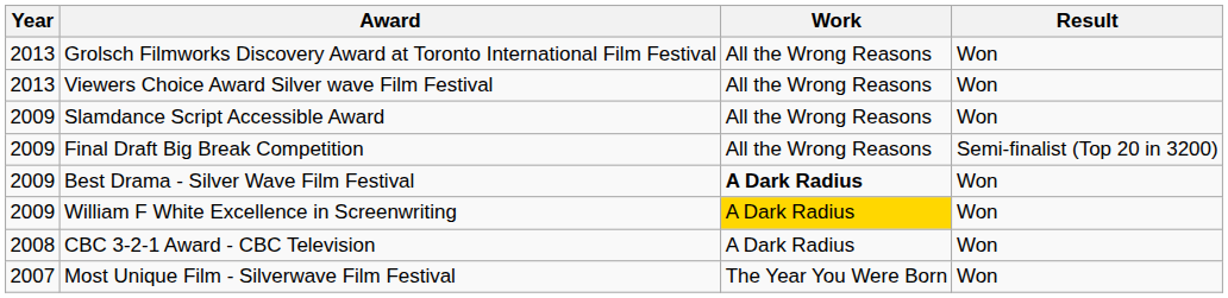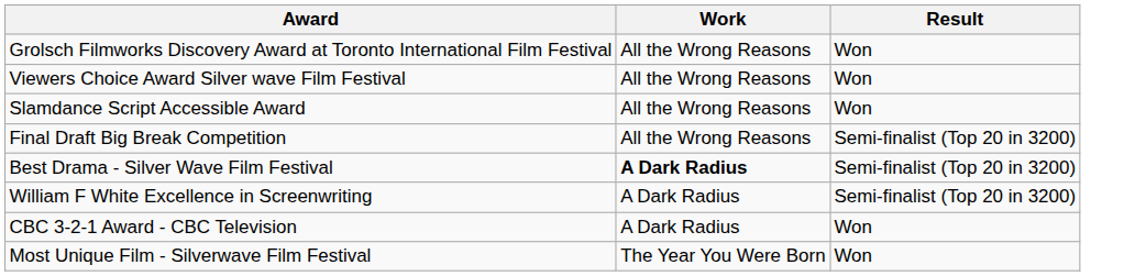- column: Year | 2013 | 2013 | 2009 | 2009 | 2009 | 2009 | 2008 | 2007
Best Drama - Silver Wave Film Festival | Result: Won -> Semi-finalist (Top 20 in 3200)
William F White Excellence in Screenwriting | Work: gold background -> no background
William F White Excellence in Screenwriting | Result: Won -> Semi-finalist (Top 20 in 3200)
